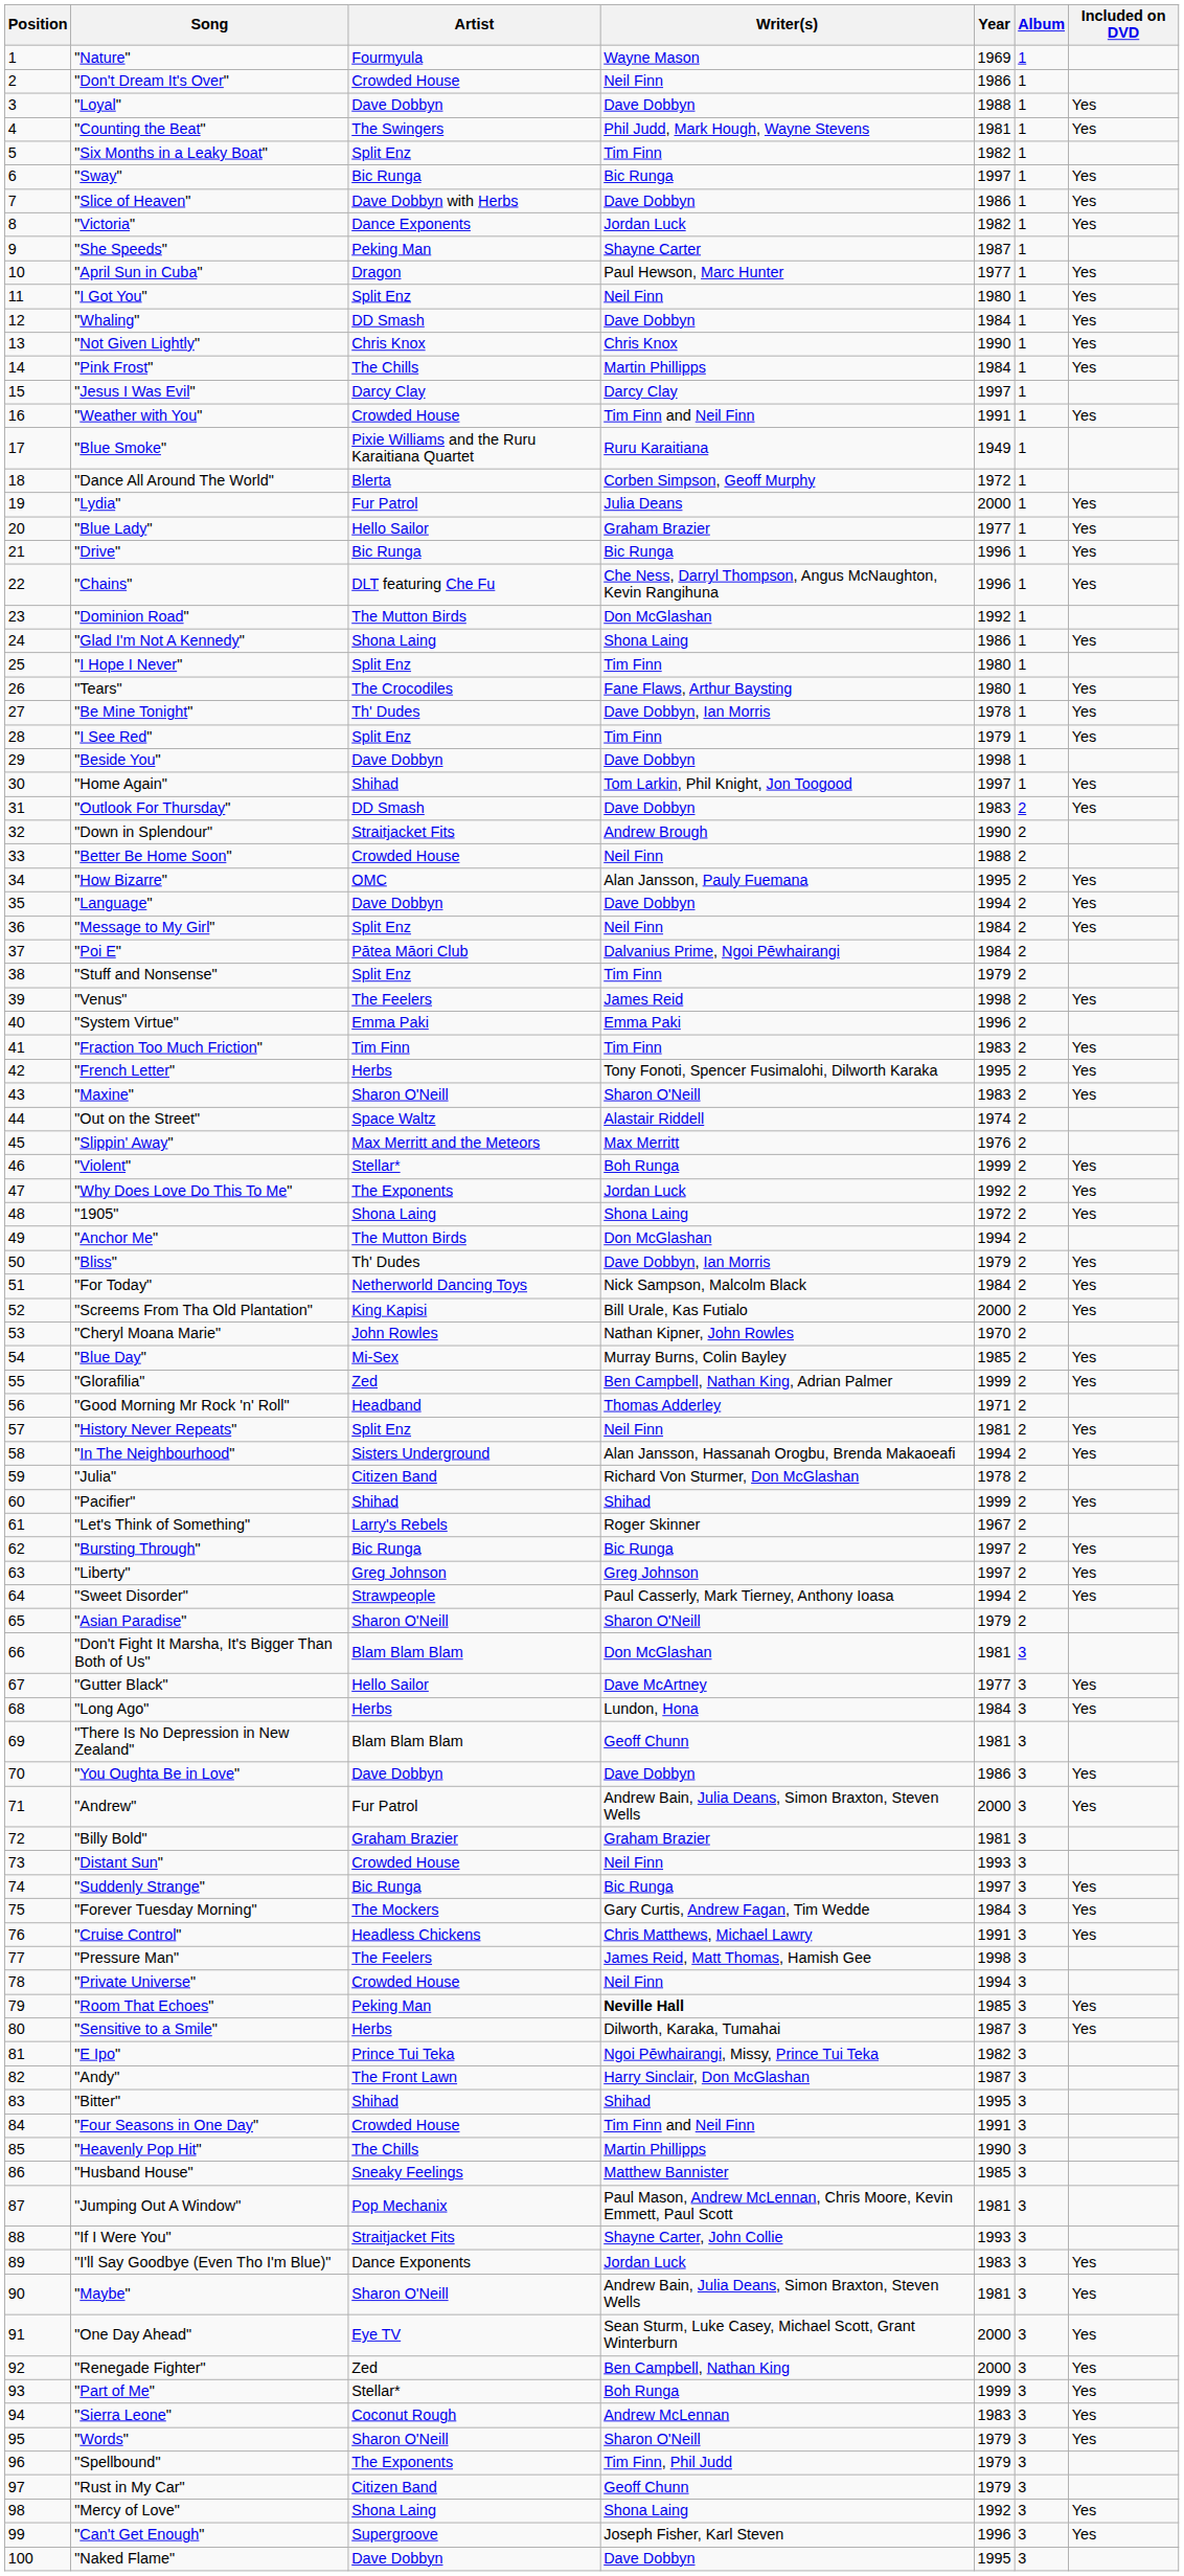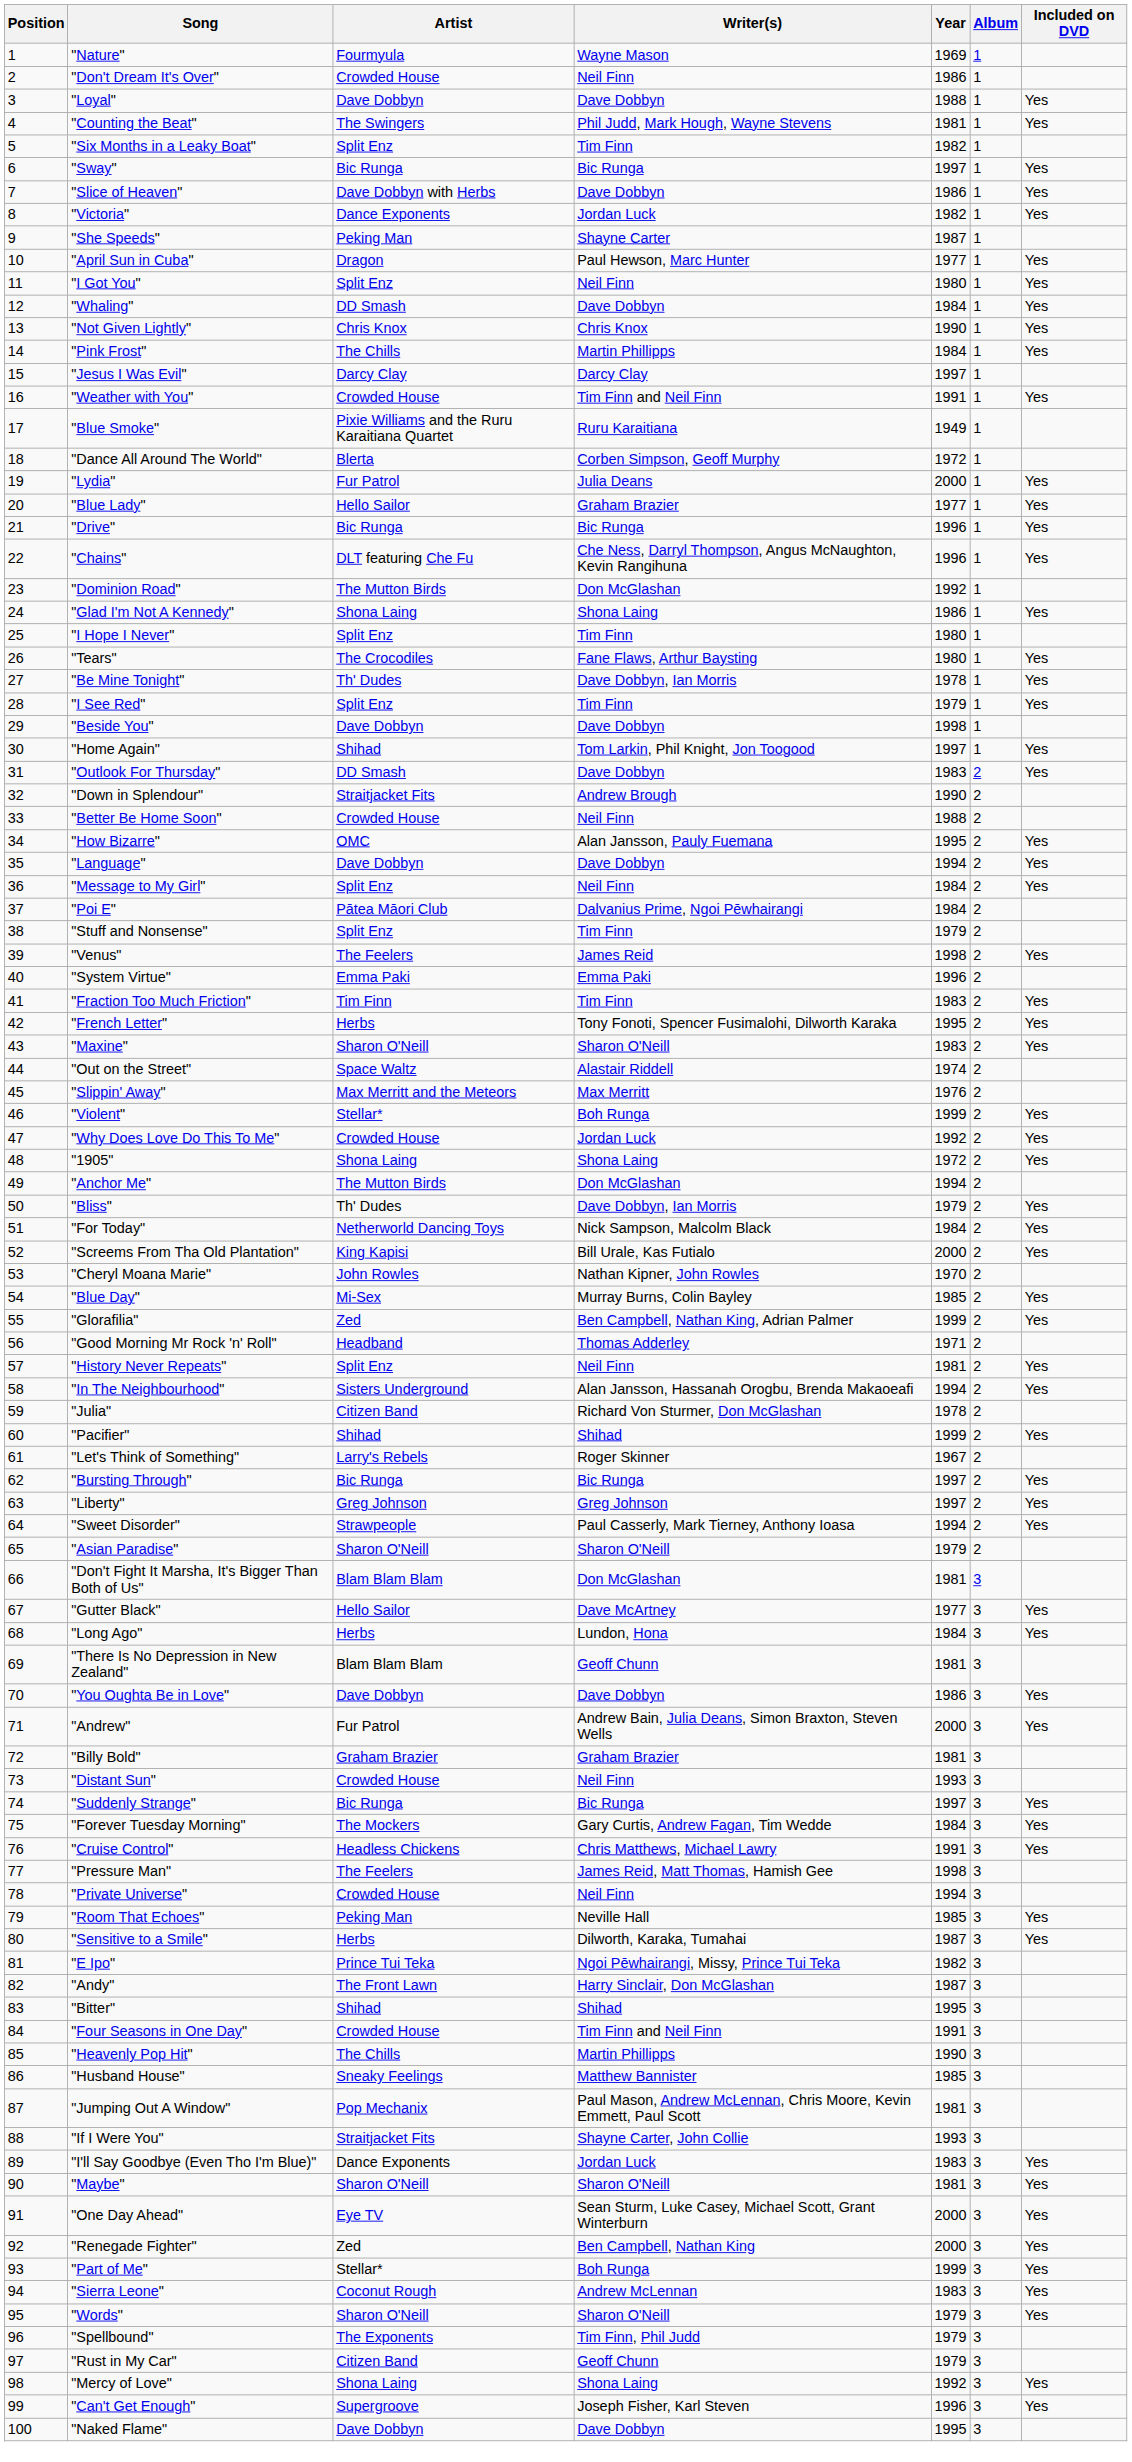"Why Does Love Do This To Me" | Artist: The Exponents -> Crowded House
"Room That Echoes" | Writer(s): bold -> normal
"Maybe" | Writer(s): Andrew Bain, Julia Deans, Simon Braxton, Steven Wells -> Sharon O'Neill
